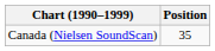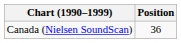Canada (Nielsen SoundScan) | Position: 35 -> 36
